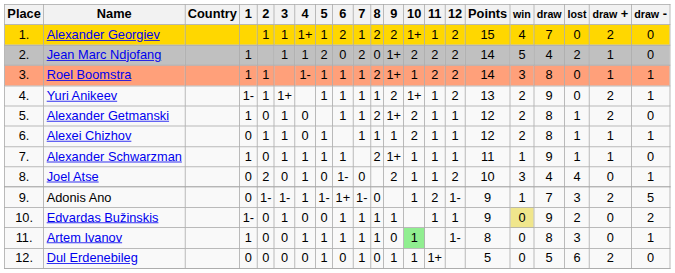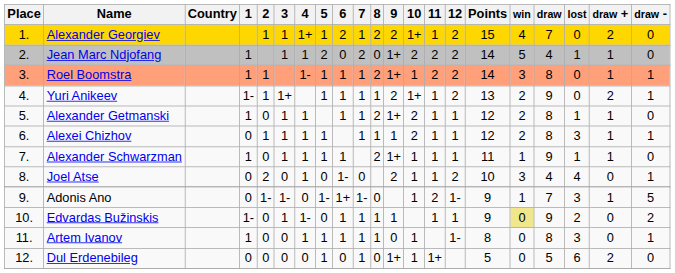Jean Marc Ndjofang | lost: 2 -> 1
Alexander Getmanski | 4: 0 -> 1
Alexander Getmanski | draw +: 2 -> 1
Alexei Chizhov | 4: 0 -> 1
Alexei Chizhov | lost: 1 -> 3
Adonis Ano | 4: 1 -> 0
Adonis Ano | draw +: 2 -> 1
Edvardas Bužinskis | 4: 0 -> 1-
Artem Ivanov | 10: lightgreen background -> no background
Dul Erdenebileg | 9: 1 -> 1+
